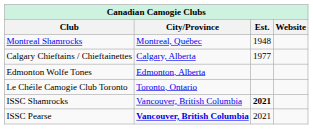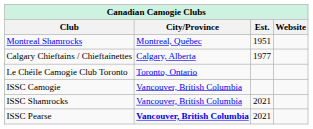Montreal Shamrocks | Est.: 1948 -> 1951
- row: Edmonton Wolfe Tones | Edmonton, Alberta
+ row: ISSC Camogie | Vancouver, British Columbia
ISSC Shamrocks | Est.: bold -> normal
